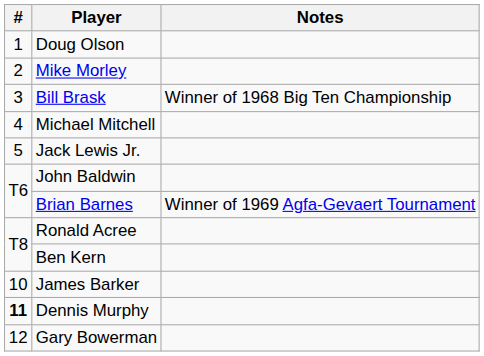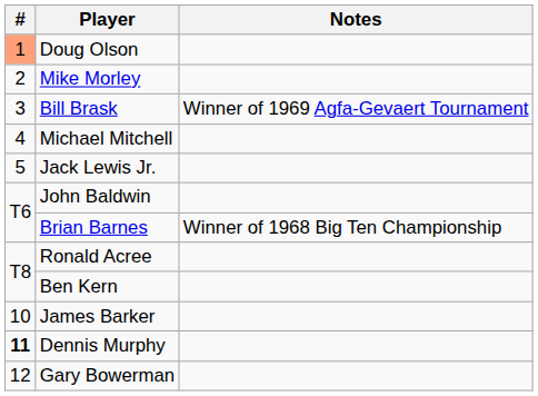Doug Olson | #: no background -> lightsalmon background
Bill Brask | Notes: Winner of 1968 Big Ten Championship -> Winner of 1969 Agfa-Gevaert Tournament
Brian Barnes | Notes: Winner of 1969 Agfa-Gevaert Tournament -> Winner of 1968 Big Ten Championship
